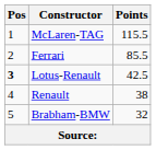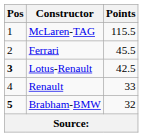Ferrari | Points: 85.5 -> 45.5
Renault | Points: 38 -> 33
Brabham-BMW | Pos: normal -> bold
